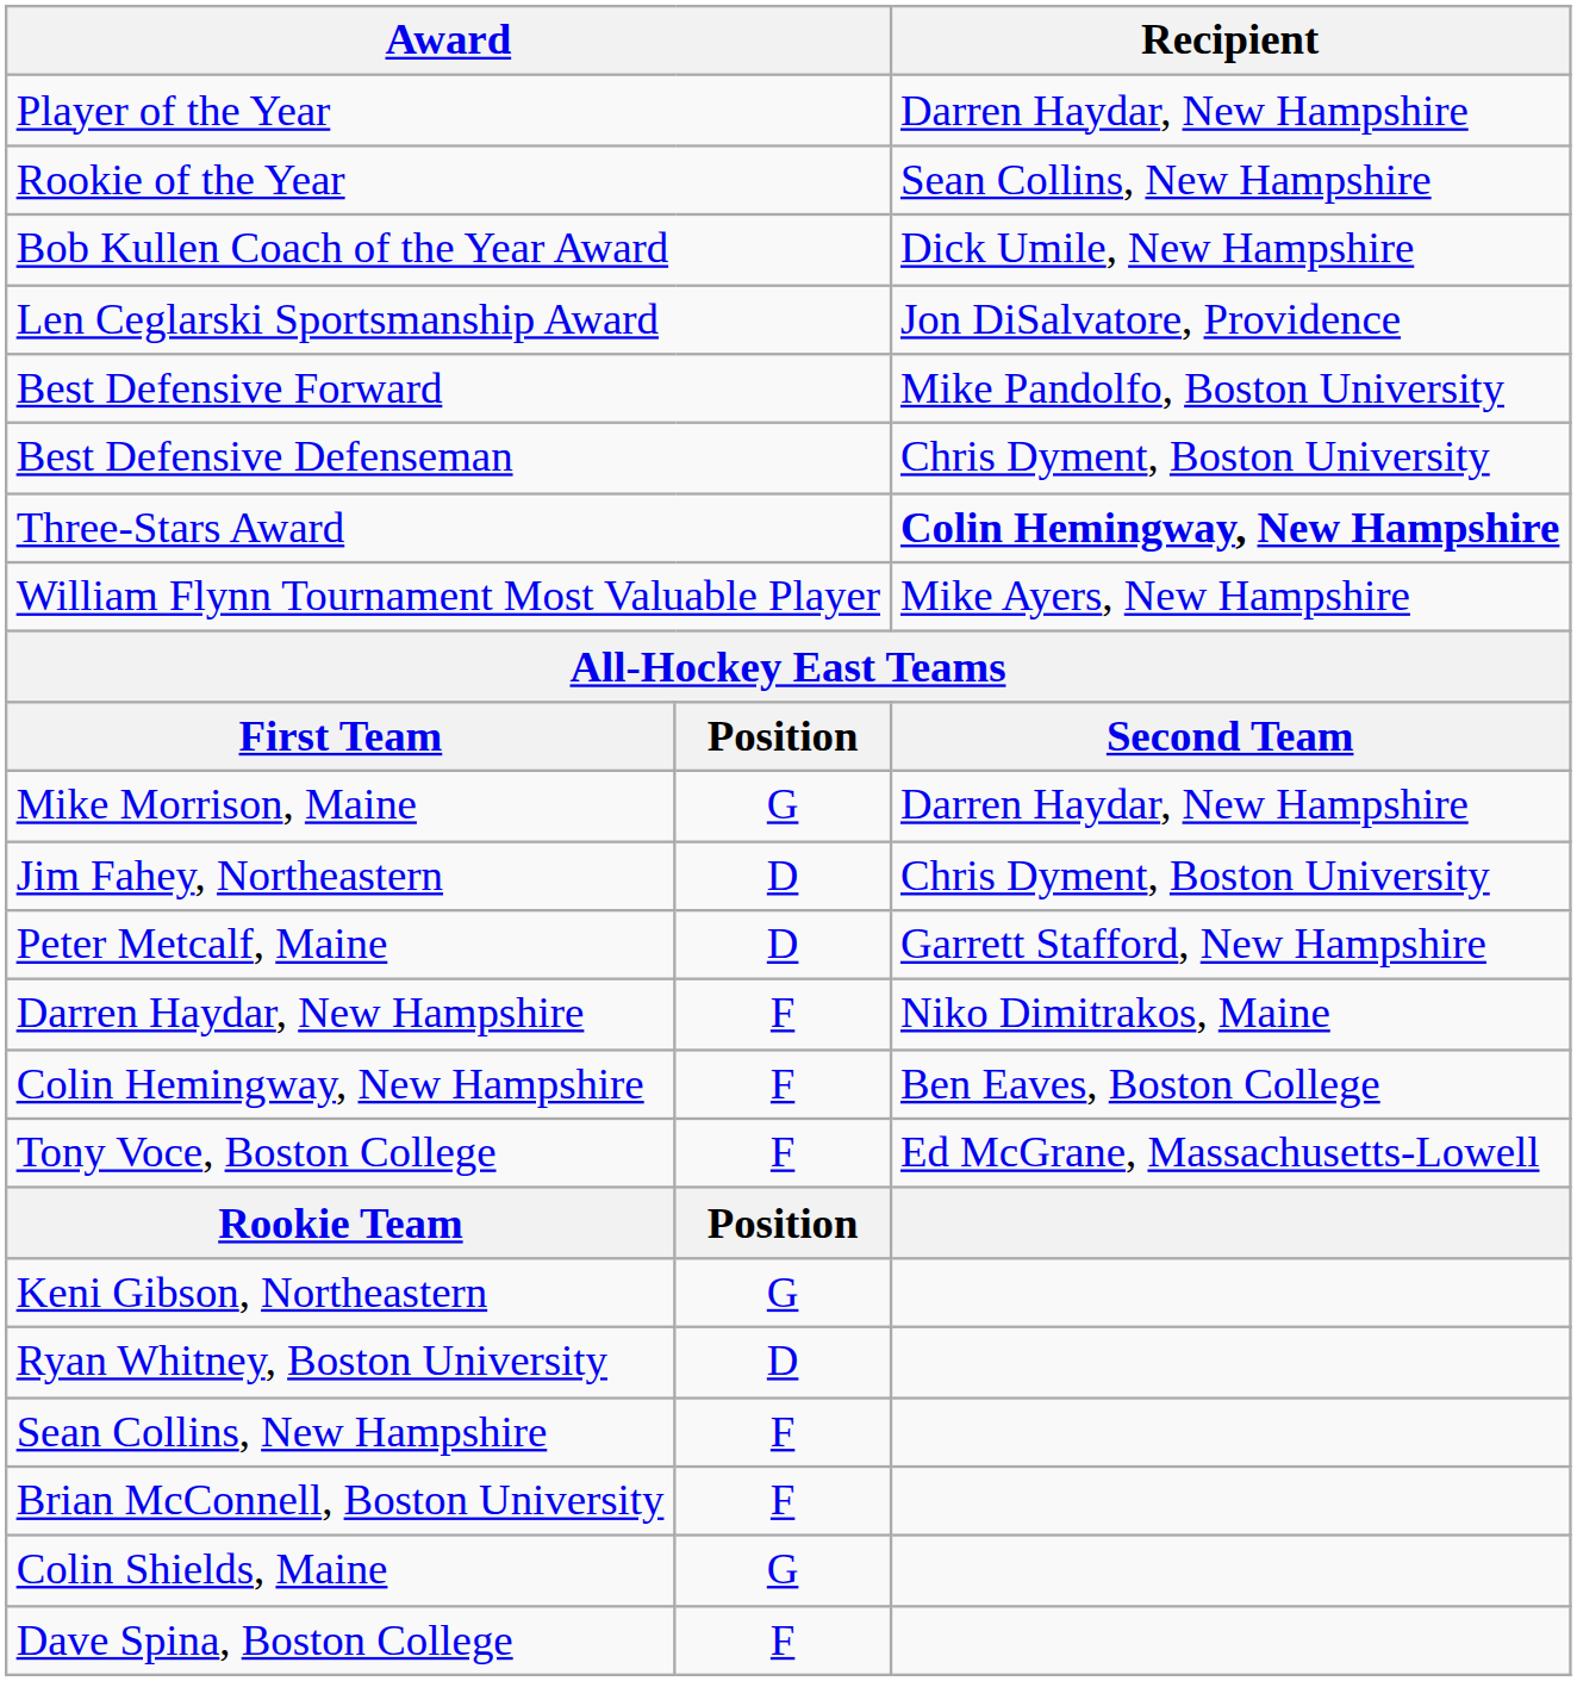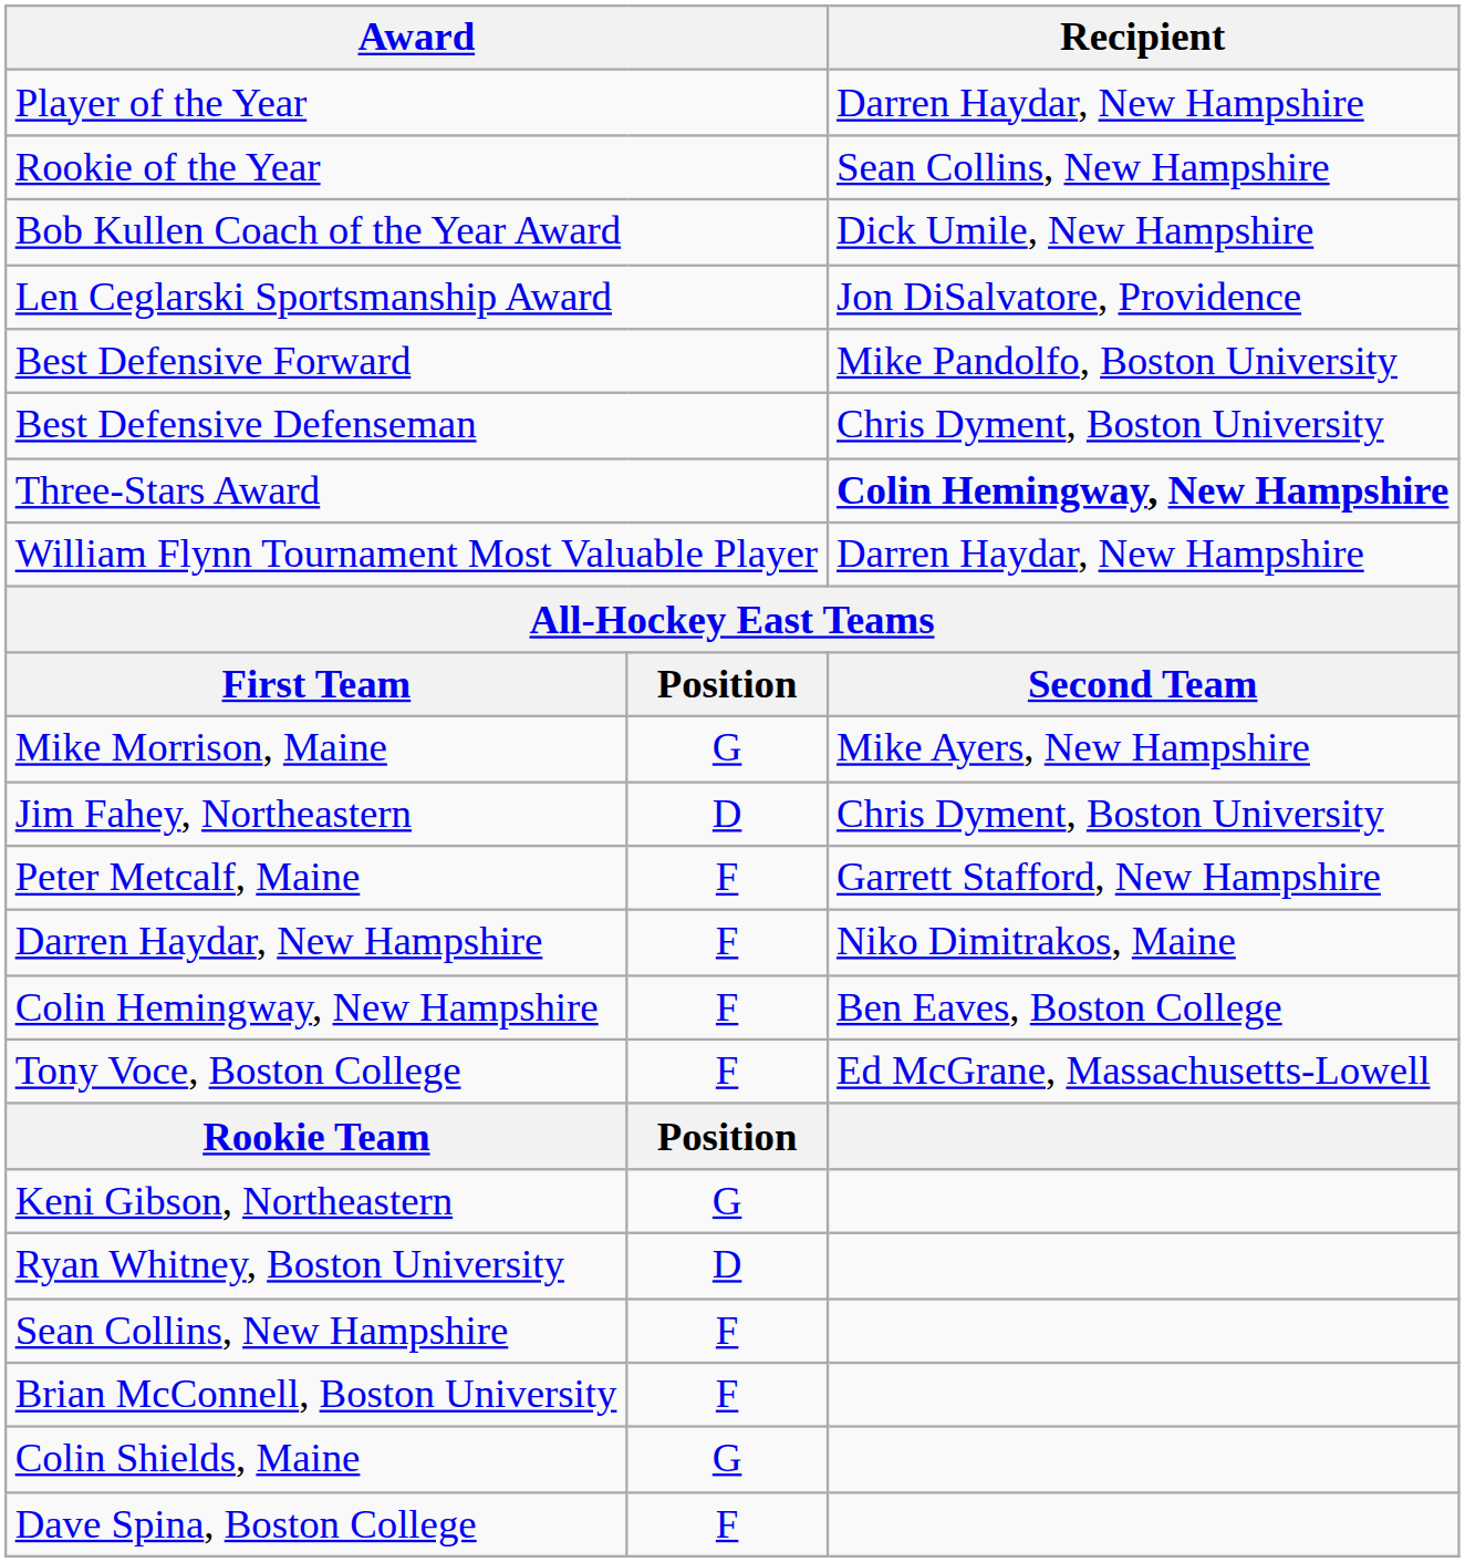William Flynn Tournament Most Valuable Player | Recipient: Mike Ayers, New Hampshire -> Darren Haydar, New Hampshire
Mike Morrison, Maine | Recipient: Darren Haydar, New Hampshire -> Mike Ayers, New Hampshire
Peter Metcalf, Maine | column 2: D -> F
